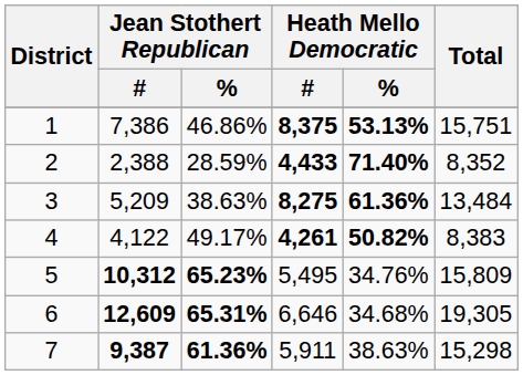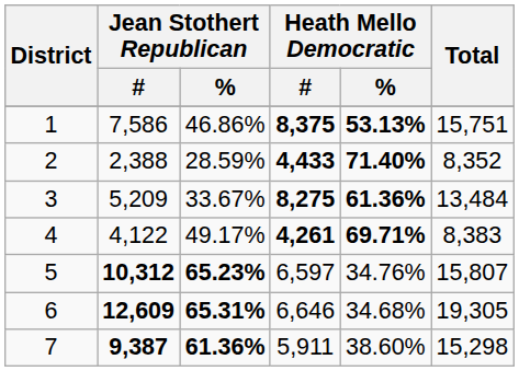1 | Jean Stothert Republican / #: 7,386 -> 7,586
3 | Jean Stothert Republican / %: 38.63% -> 33.67%
4 | Heath Mello Democratic / %: 50.82% -> 69.71%
5 | Heath Mello Democratic / #: 5,495 -> 6,597
5 | Total: 15,809 -> 15,807
7 | Heath Mello Democratic / %: 38.63% -> 38.60%
